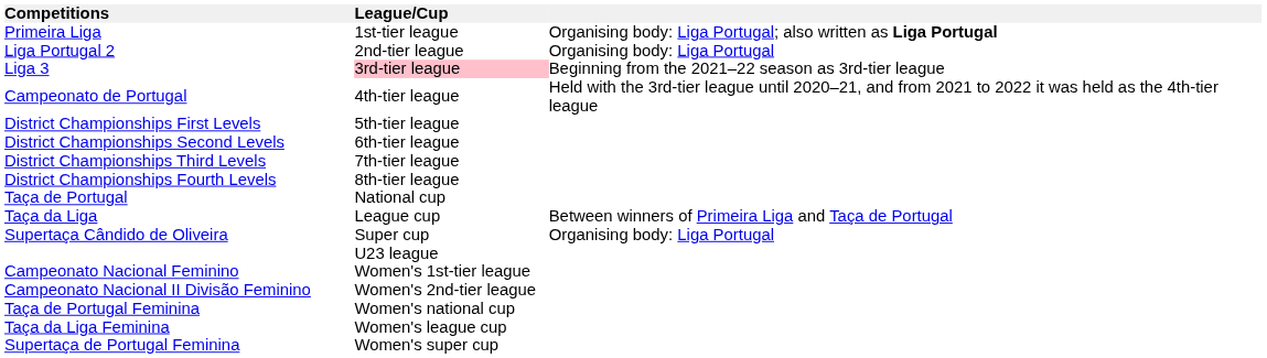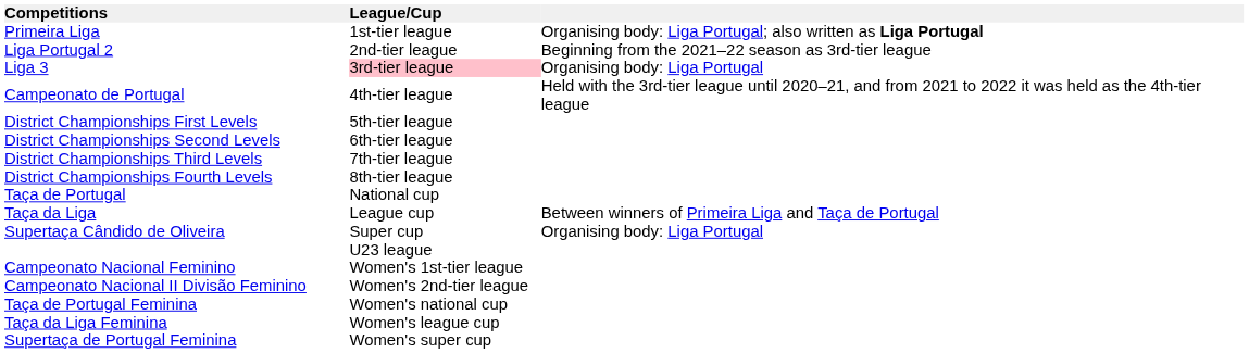Liga Portugal 2 | column 3: Organising body: Liga Portugal -> Beginning from the 2021–22 season as 3rd-tier league
Liga 3 | column 3: Beginning from the 2021–22 season as 3rd-tier league -> Organising body: Liga Portugal
